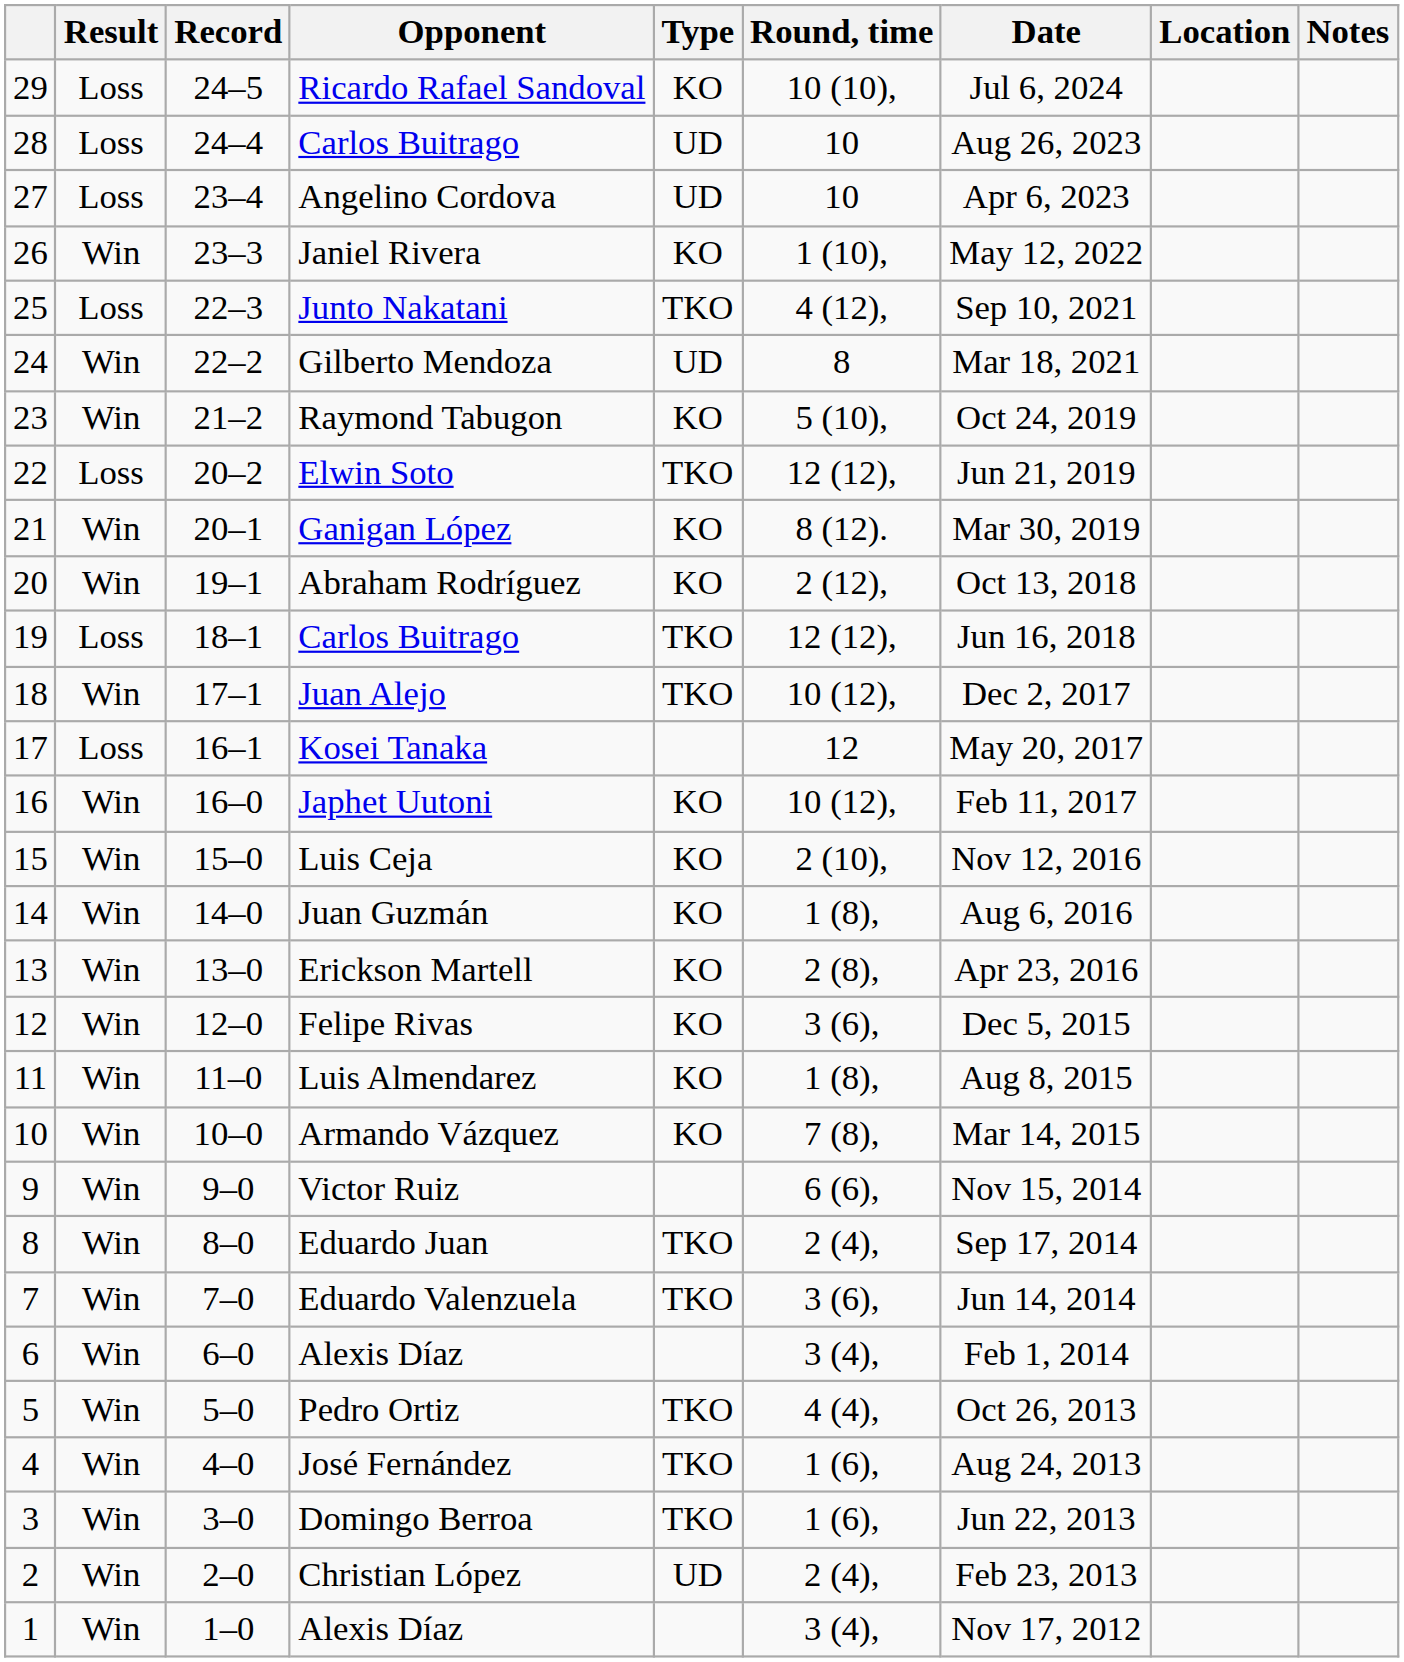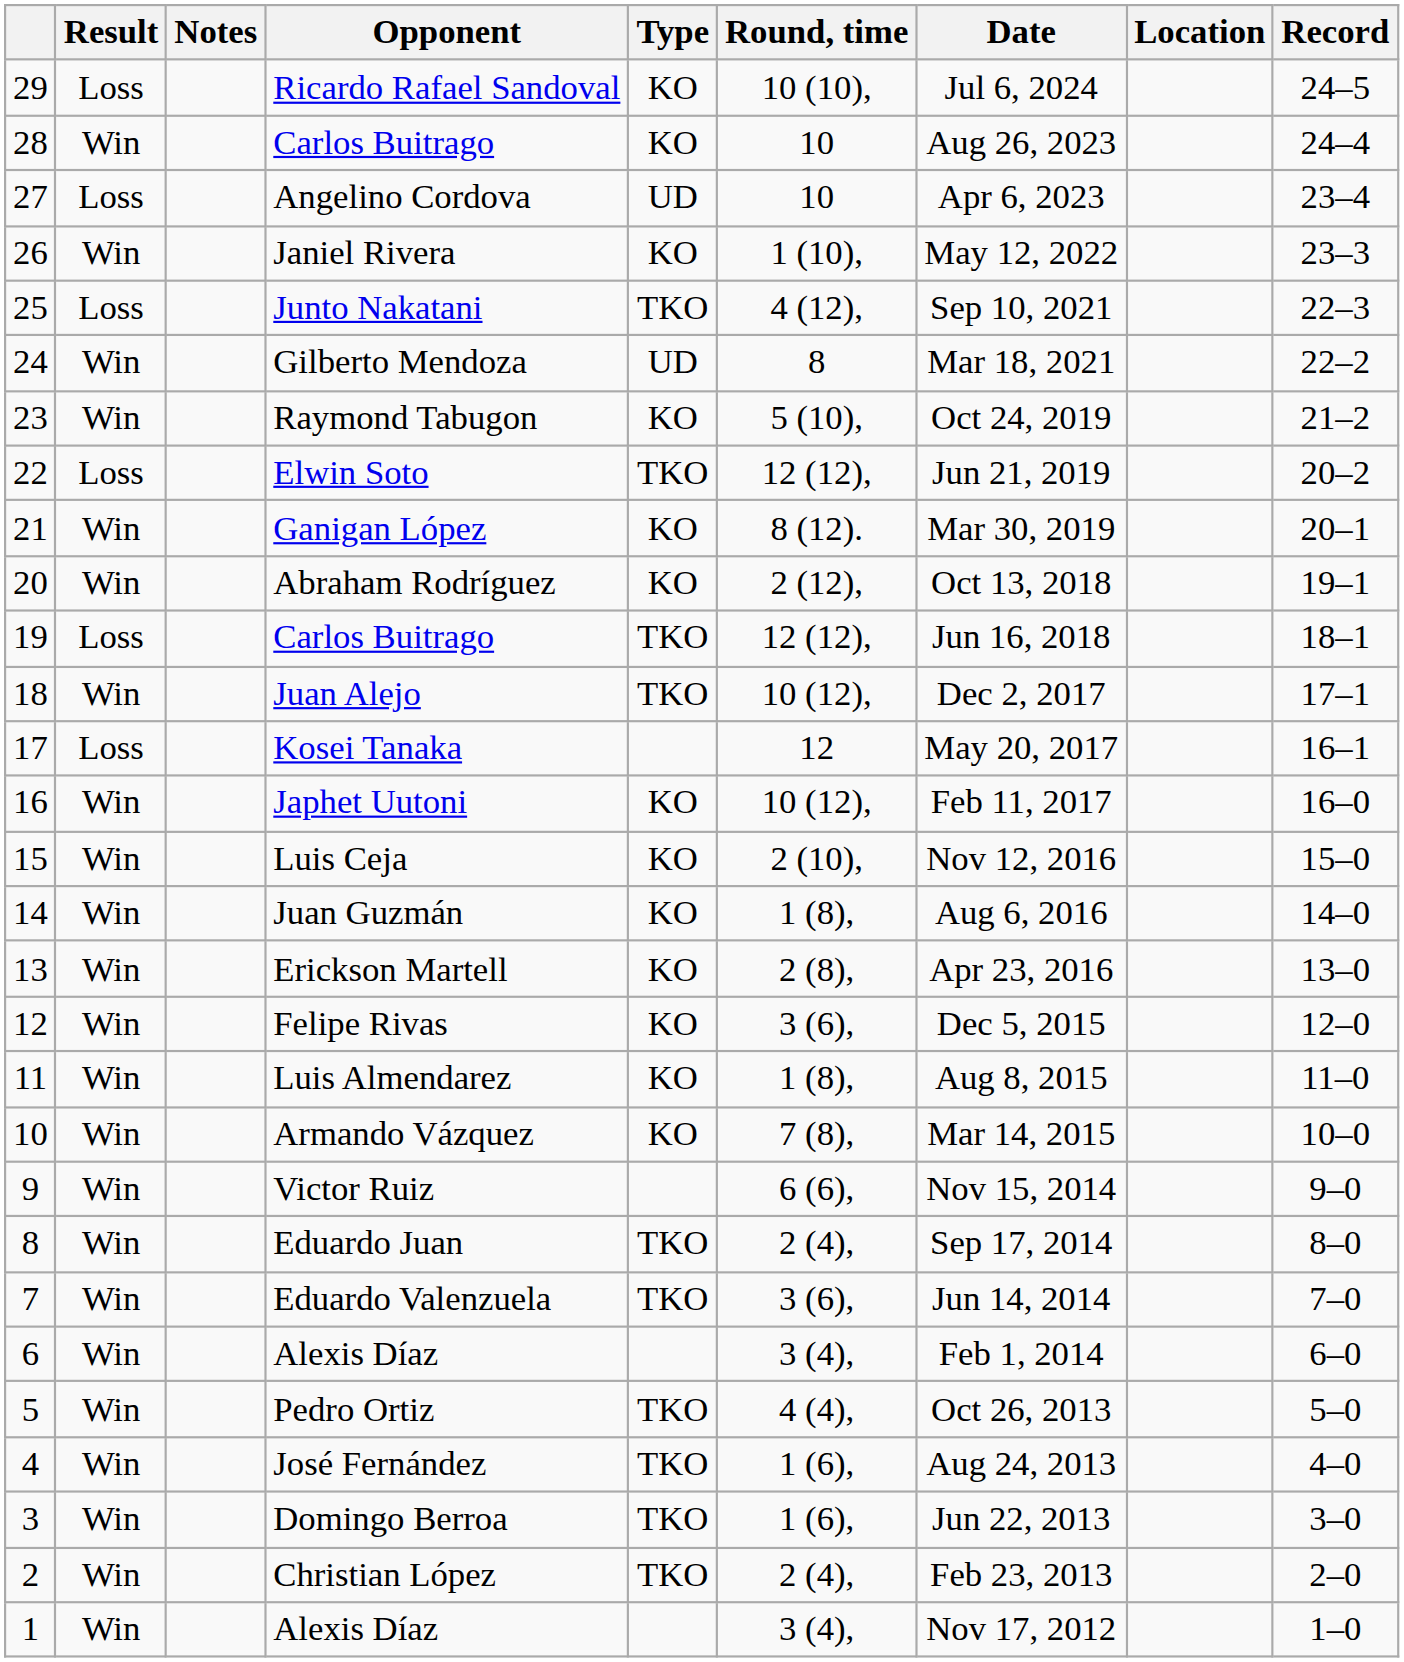columns swapped: Record <-> Notes
28 / Carlos Buitrago | Result: Loss -> Win
28 / Carlos Buitrago | Type: UD -> KO
Christian López | Type: UD -> TKO
